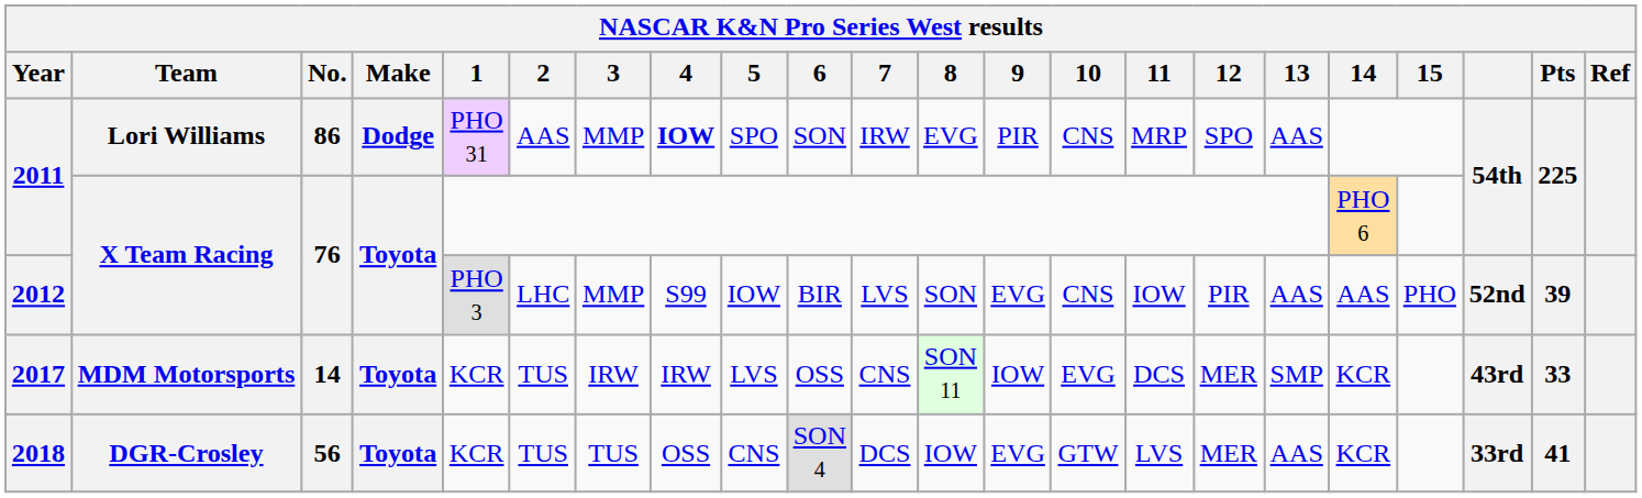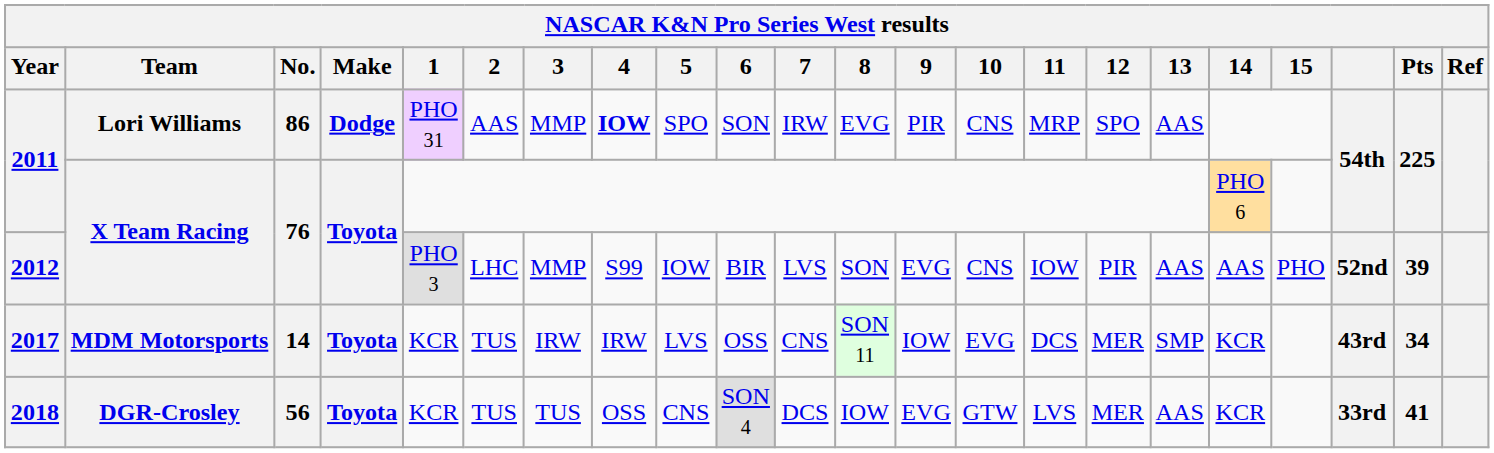2017 | Pts: 33 -> 34
